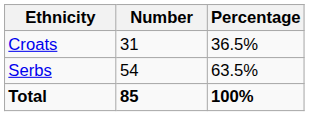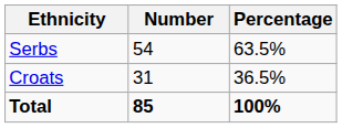rows swapped: Serbs <-> Croats
